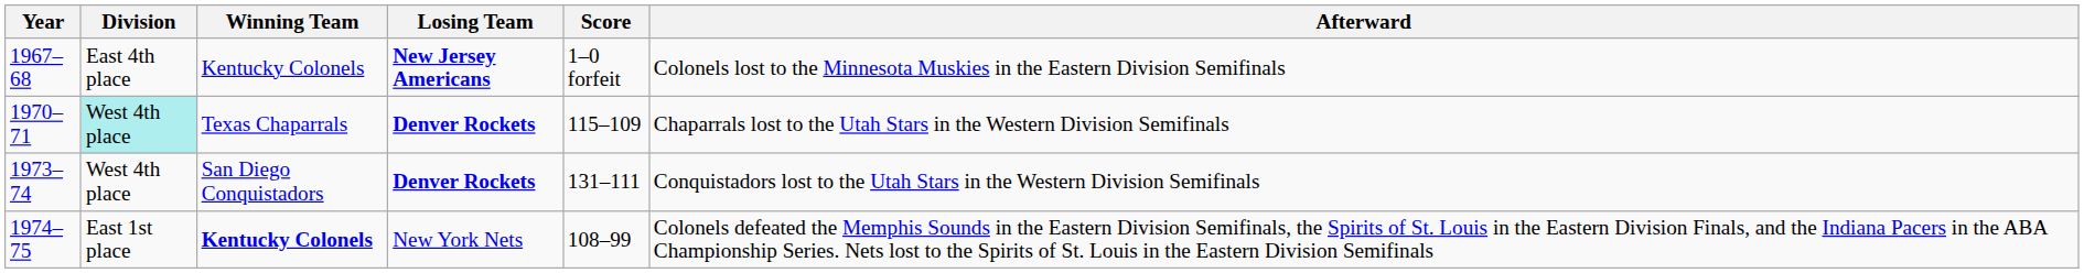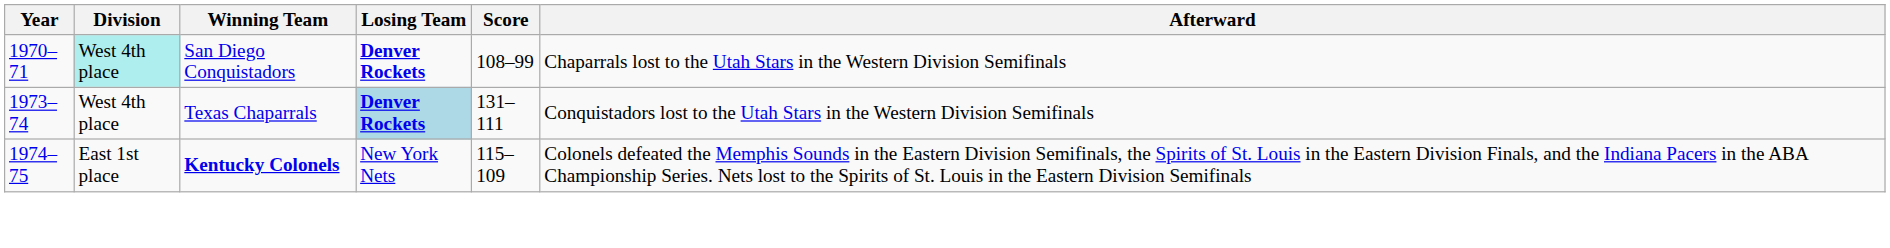- row: 1967–68 | East 4th place | Kentucky Colonels | New Jersey Americans | 1–0 forfeit | Colonels lost to the Minnesota Muskies in the Eastern Division Semifinals
1970–71 | Winning Team: Texas Chaparrals -> San Diego Conquistadors
1970–71 | Score: 115–109 -> 108–99
1973–74 | Winning Team: San Diego Conquistadors -> Texas Chaparrals
1973–74 | Losing Team: no background -> lightblue background
1974–75 | Score: 108–99 -> 115–109
